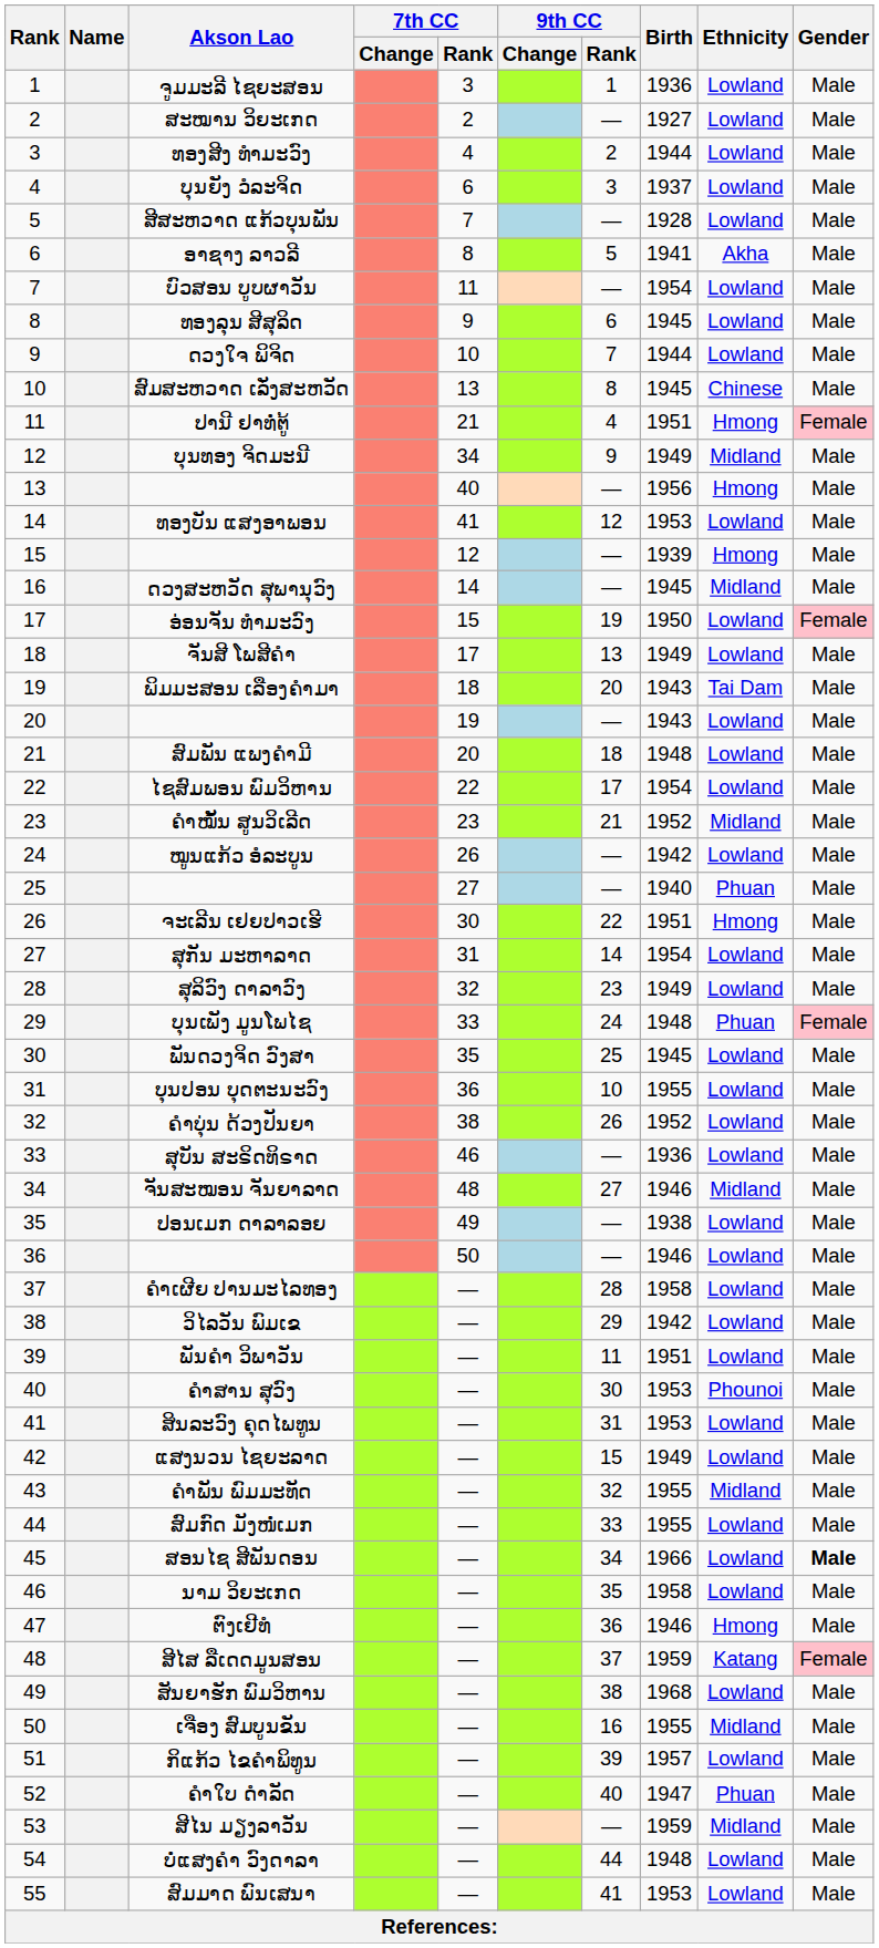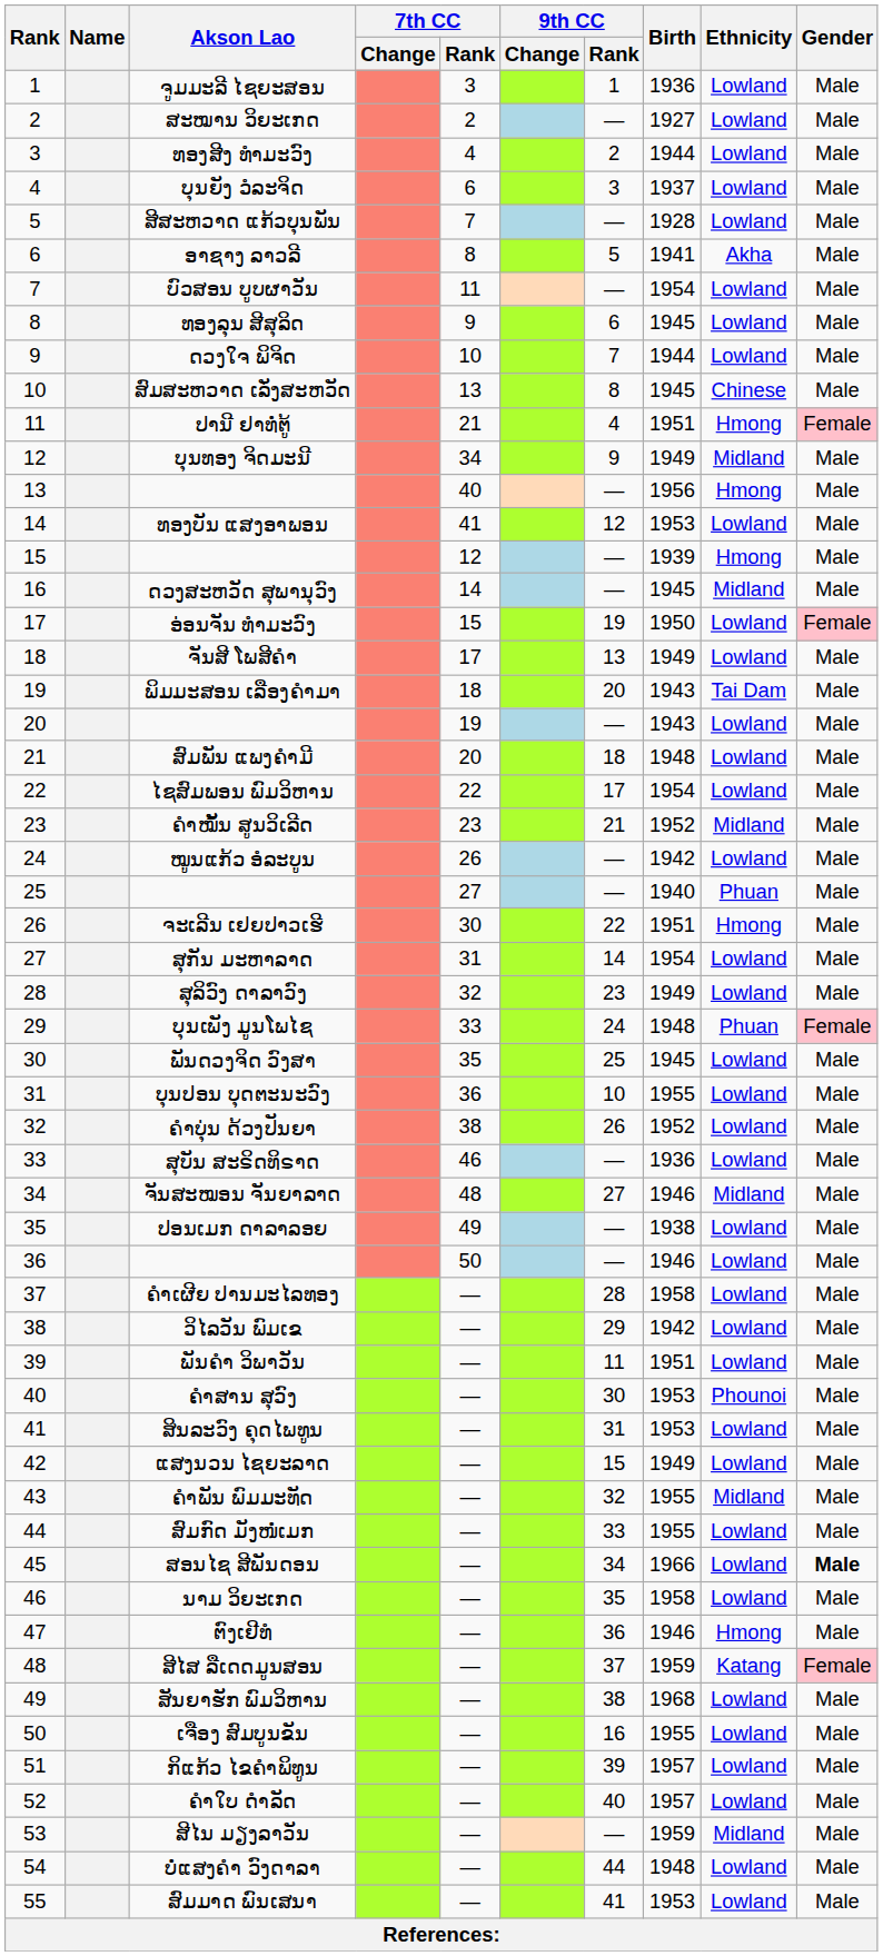ເຈືອງ ສົມບູນຂັນ | Ethnicity: Midland -> Lowland
ຄຳໃບ ດຳລັດ | Birth: 1947 -> 1957
ຄຳໃບ ດຳລັດ | Ethnicity: Phuan -> Lowland
